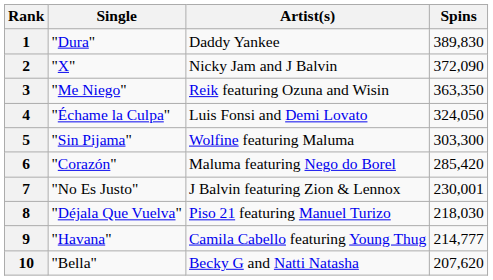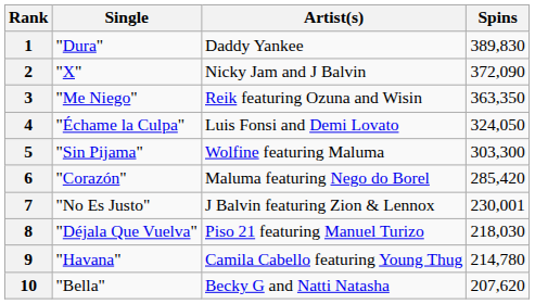9 | Spins: 214,777 -> 214,780
